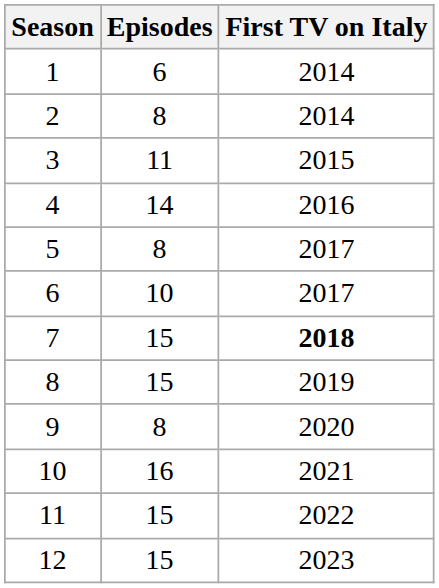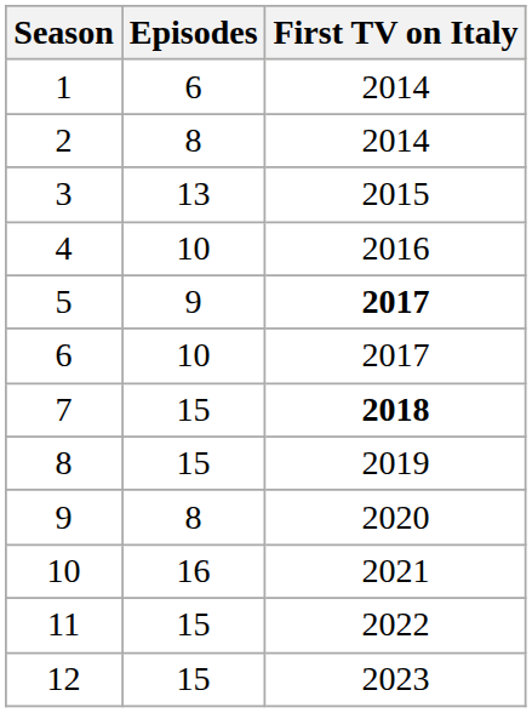3 | Episodes: 11 -> 13
4 | Episodes: 14 -> 10
5 | Episodes: 8 -> 9
5 | First TV on Italy: normal -> bold
